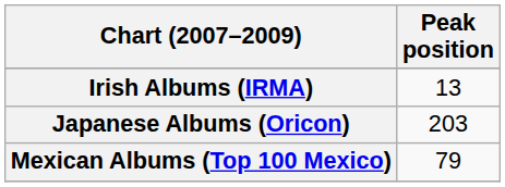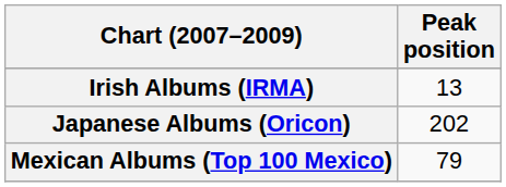Japanese Albums (Oricon) | Peak position: 203 -> 202
